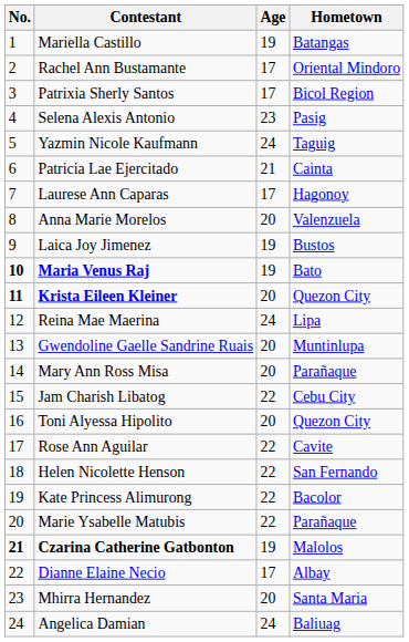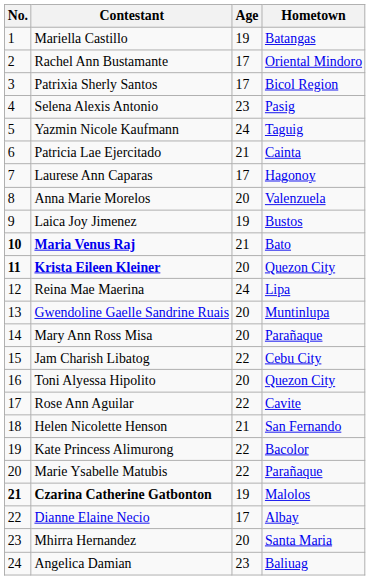Maria Venus Raj | Age: 19 -> 21
Helen Nicolette Henson | Age: 22 -> 21
Angelica Damian | Age: 24 -> 23
